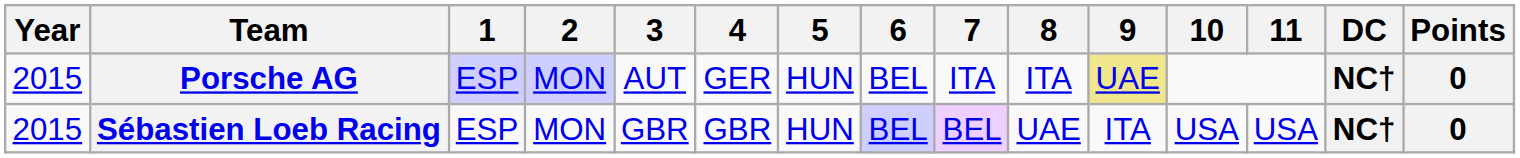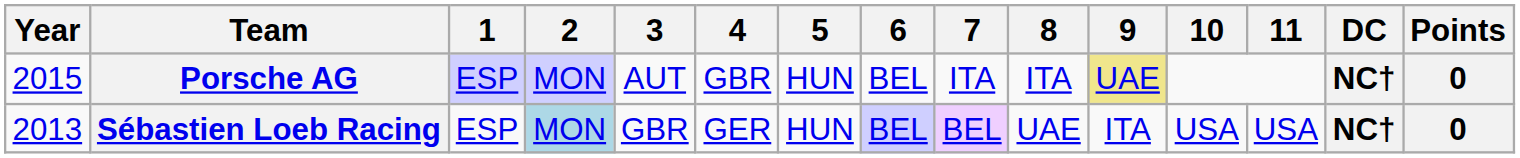Porsche AG | 4: GER -> GBR
Sébastien Loeb Racing | Year: 2015 -> 2013
Sébastien Loeb Racing | 2: no background -> lightblue background
Sébastien Loeb Racing | 4: GBR -> GER
